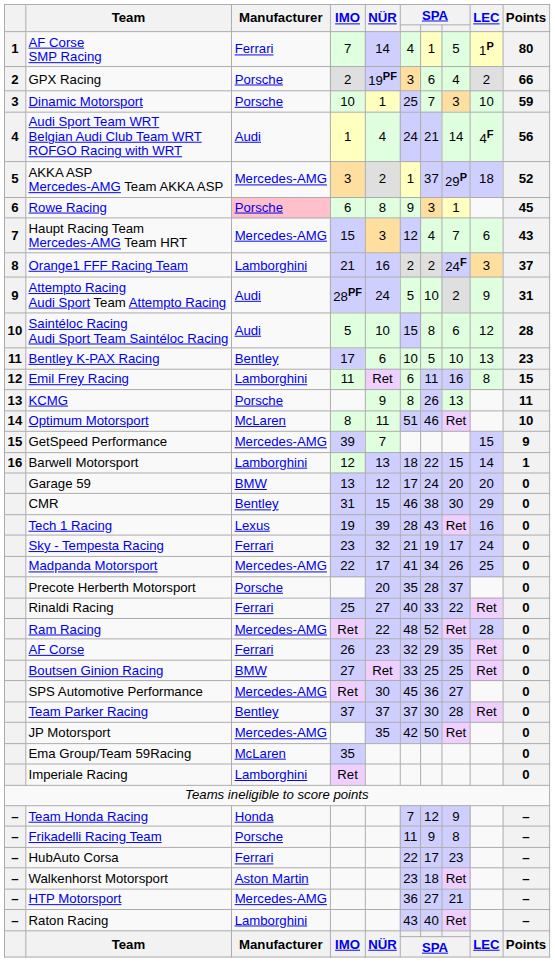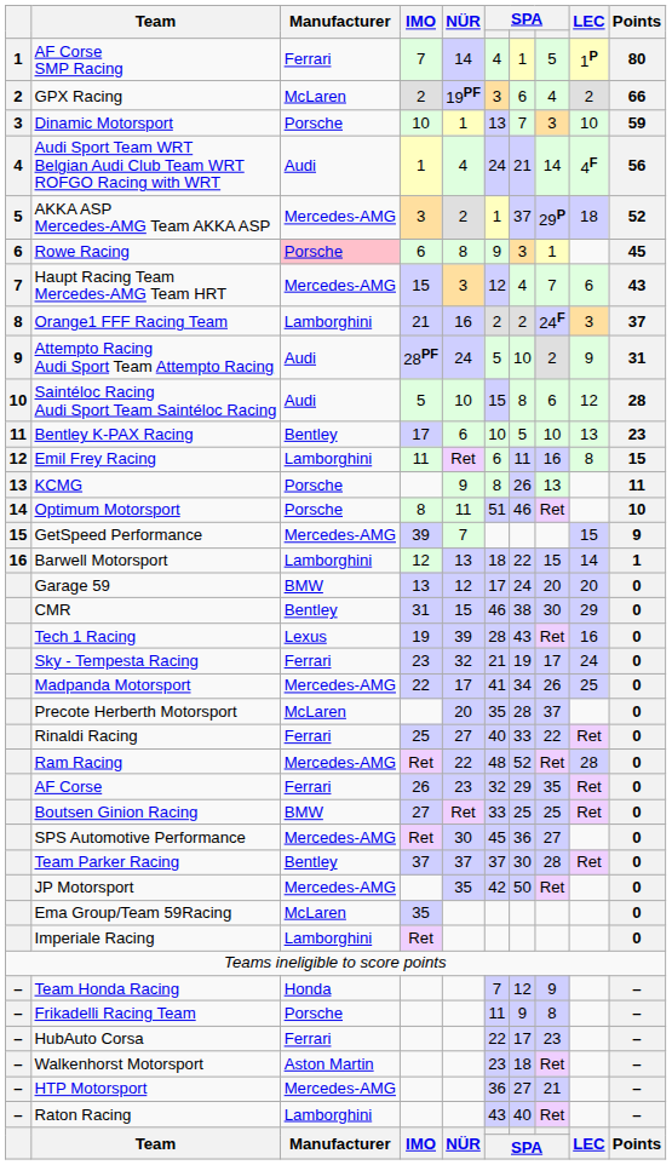GPX Racing | Manufacturer: Porsche -> McLaren
Dinamic Motorsport | column 6: 25 -> 13
Optimum Motorsport | Manufacturer: McLaren -> Porsche
Precote Herberth Motorsport | Manufacturer: Porsche -> McLaren
